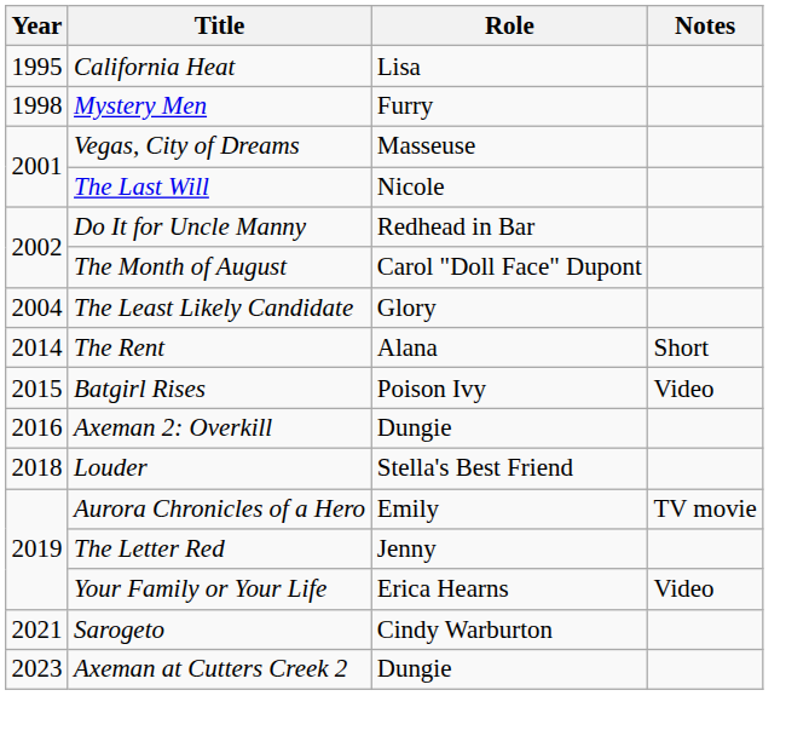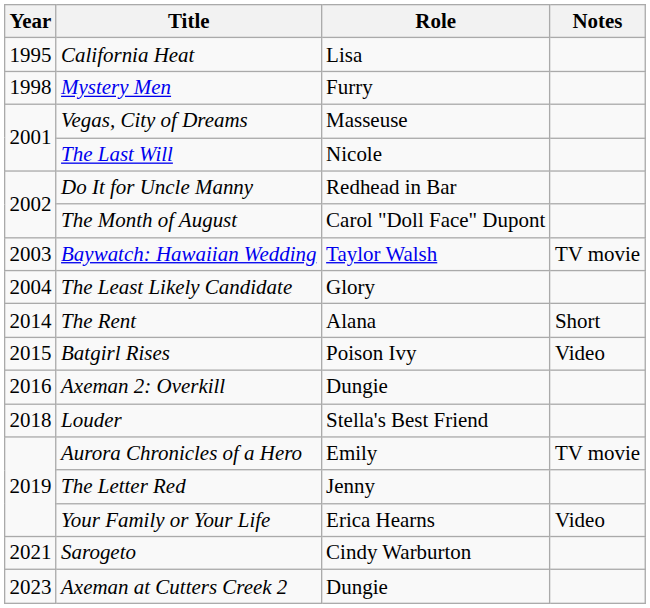+ row: 2003 | Baywatch: Hawaiian Wedding | Taylor Walsh | TV movie
